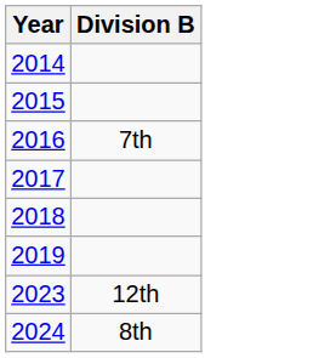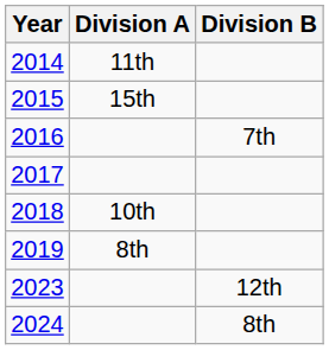+ column: Division A | 11th | 15th | 10th | 8th
